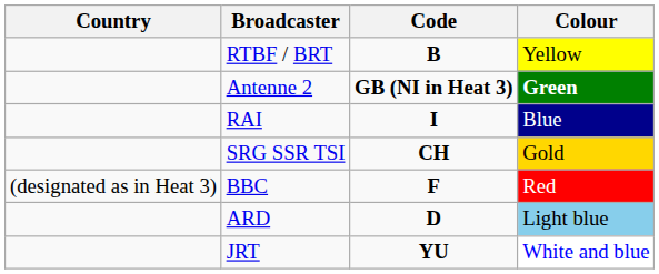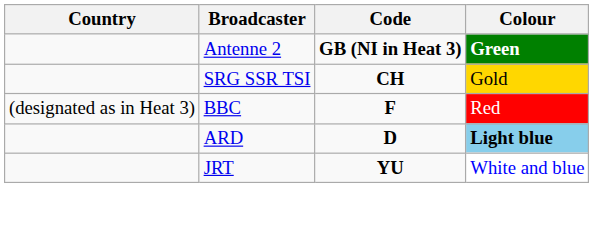- row: RTBF / BRT | B | Yellow
- row: RAI | I | Blue
ARD | Colour: normal -> bold
